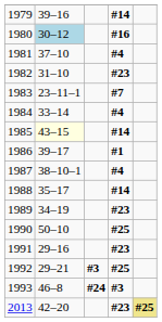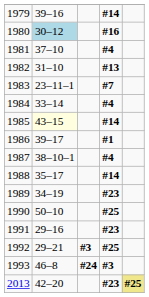1982 | column 4: #23 -> #13
